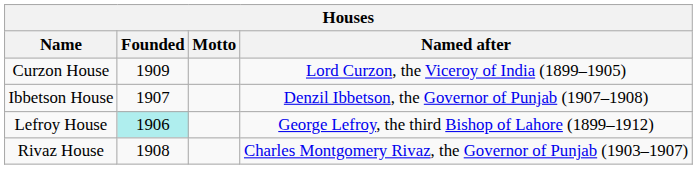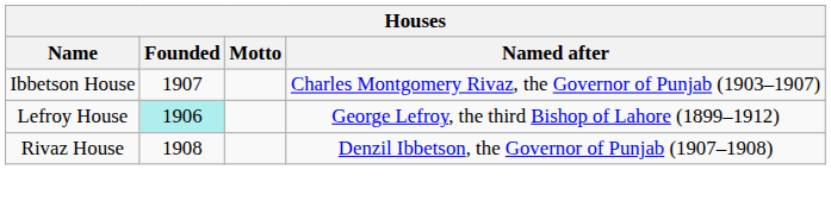- row: Curzon House | 1909 | Lord Curzon, the Viceroy of India (1899–1905)
Ibbetson House | Named after: Denzil Ibbetson, the Governor of Punjab (1907–1908) -> Charles Montgomery Rivaz, the Governor of Punjab (1903–1907)
Rivaz House | Named after: Charles Montgomery Rivaz, the Governor of Punjab (1903–1907) -> Denzil Ibbetson, the Governor of Punjab (1907–1908)
